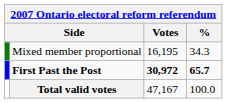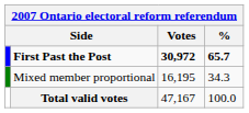rows swapped: First Past the Post <-> Mixed member proportional
